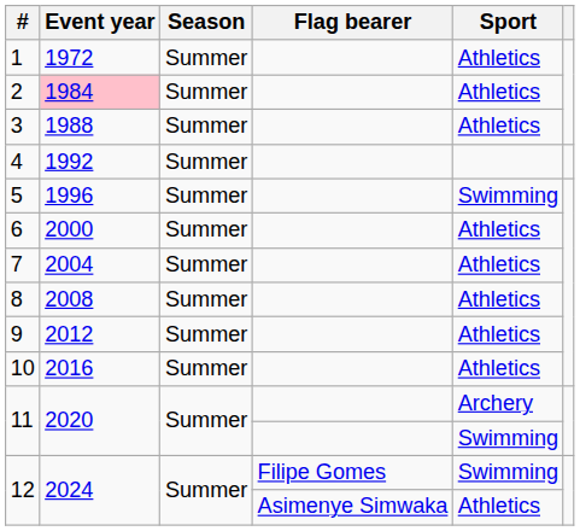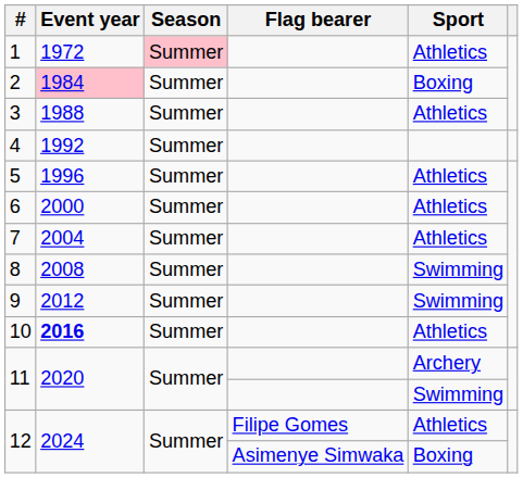1 | Season: no background -> pink background
2 | Sport: Athletics -> Boxing
5 | Sport: Swimming -> Athletics
8 | Sport: Athletics -> Swimming
9 | Sport: Athletics -> Swimming
10 | Event year: normal -> bold
12 / Filipe Gomes | Sport: Swimming -> Athletics
12 / Asimenye Simwaka | Sport: Athletics -> Boxing
